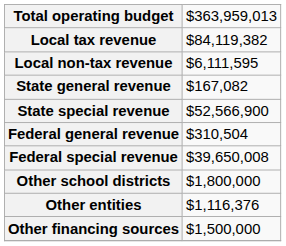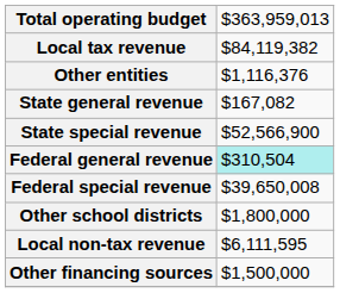rows swapped: Local non-tax revenue <-> Other entities
Federal general revenue | column 2: no background -> paleturquoise background
